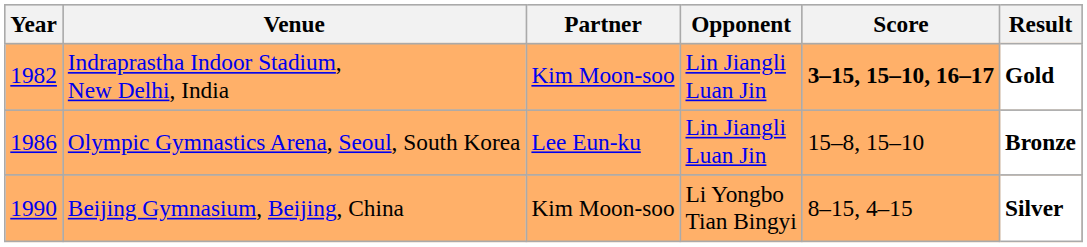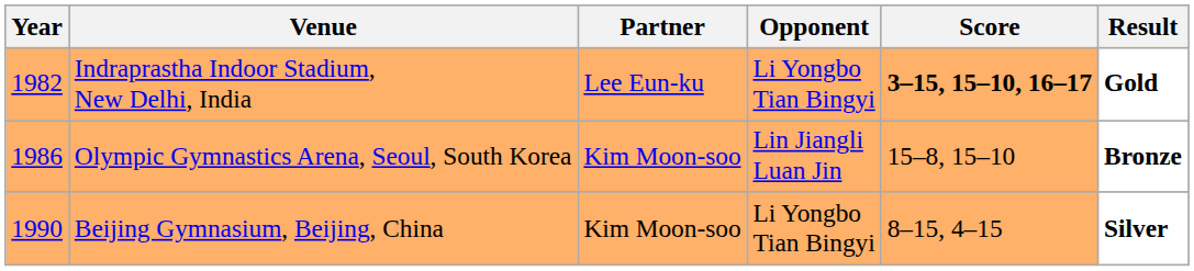Indraprastha Indoor Stadium, New Delhi, India | Partner: Kim Moon-soo -> Lee Eun-ku
Indraprastha Indoor Stadium, New Delhi, India | Opponent: Lin Jiangli Luan Jin -> Li Yongbo Tian Bingyi
Olympic Gymnastics Arena, Seoul, South Korea | Partner: Lee Eun-ku -> Kim Moon-soo
